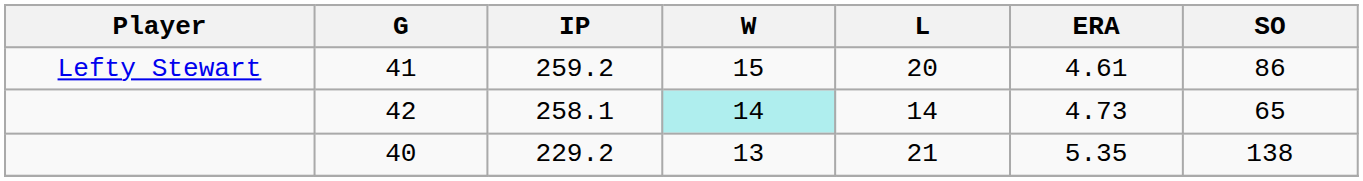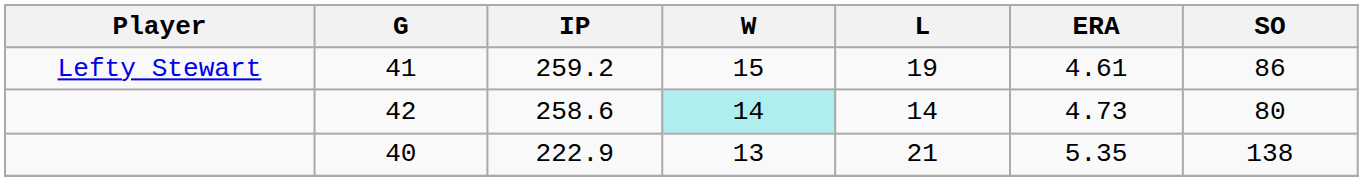41 | L: 20 -> 19
42 | IP: 258.1 -> 258.6
42 | SO: 65 -> 80
40 | IP: 229.2 -> 222.9
